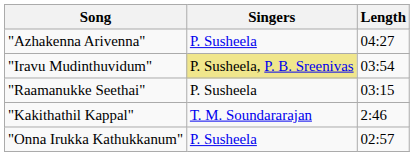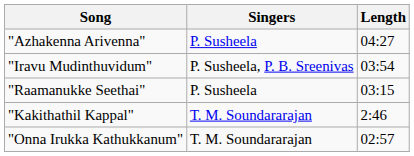"Iravu Mudinthuvidum" | Singers: khaki background -> no background
"Onna Irukka Kathukkanum" | Singers: P. Susheela -> T. M. Soundararajan
